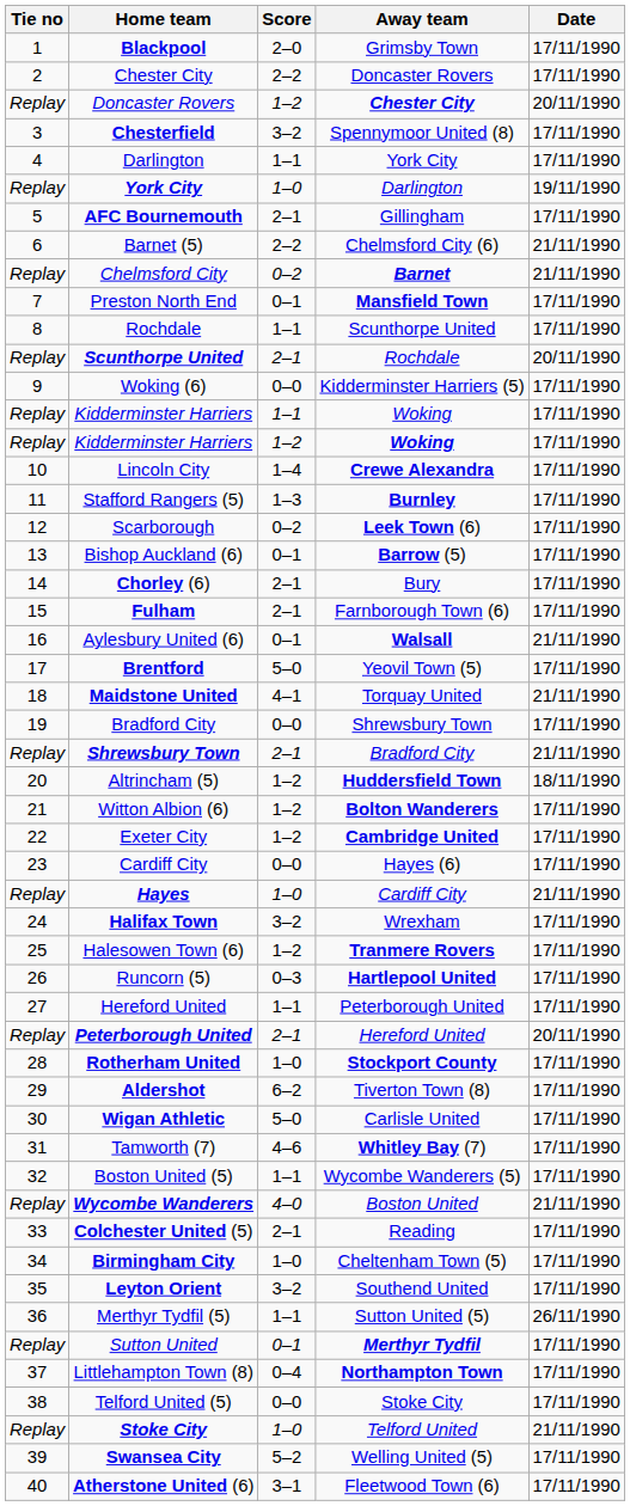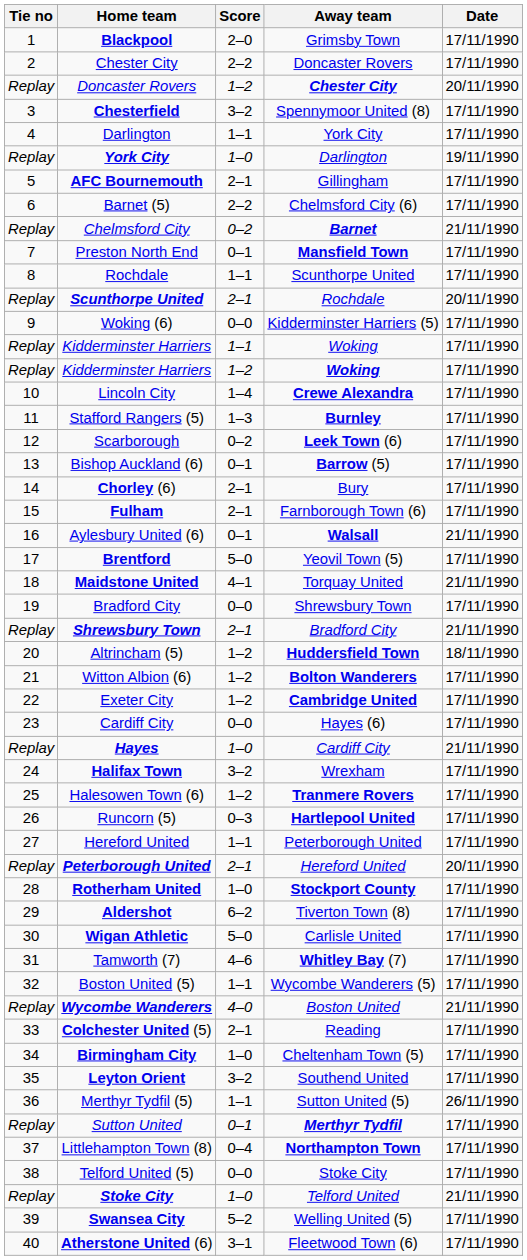Barnet (5) | Date: 21/11/1990 -> 17/11/1990
